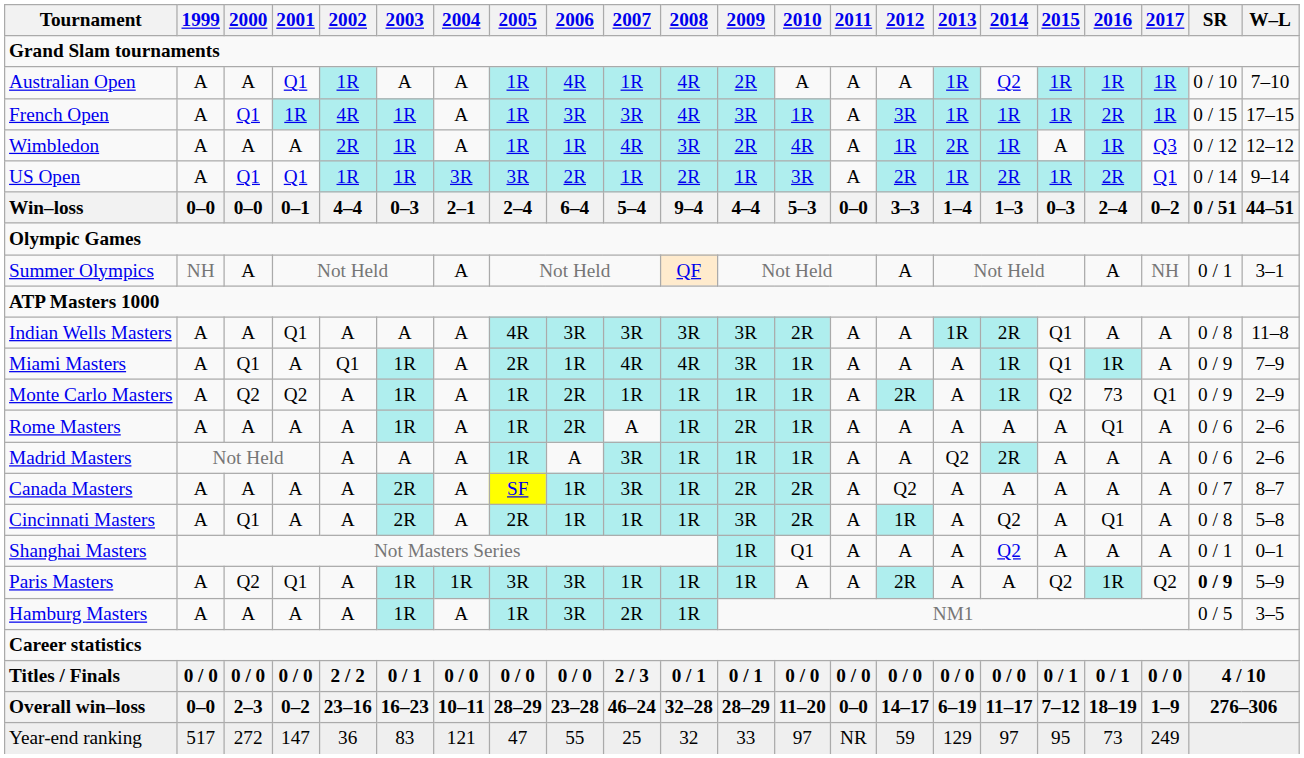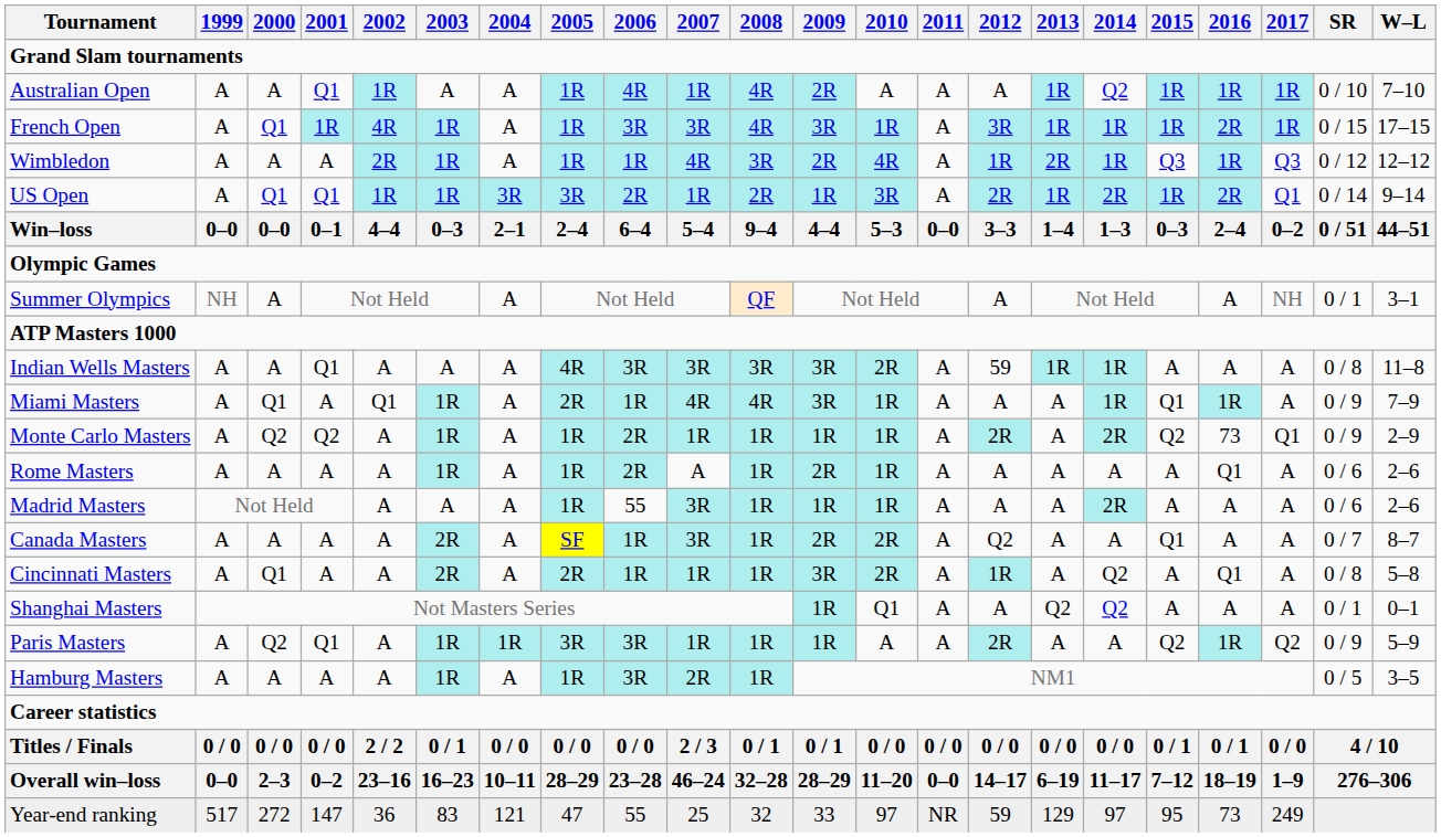Wimbledon | 2015: A -> Q3
Indian Wells Masters | 2012: A -> 59
Indian Wells Masters | 2014: 2R -> 1R
Indian Wells Masters | 2015: Q1 -> A
Monte Carlo Masters | 2014: 1R -> 2R
Madrid Masters | 2006: A -> 55
Madrid Masters | 2013: Q2 -> A
Canada Masters | 2015: A -> Q1
Shanghai Masters | 2013: A -> Q2
Paris Masters | SR: bold -> normal
